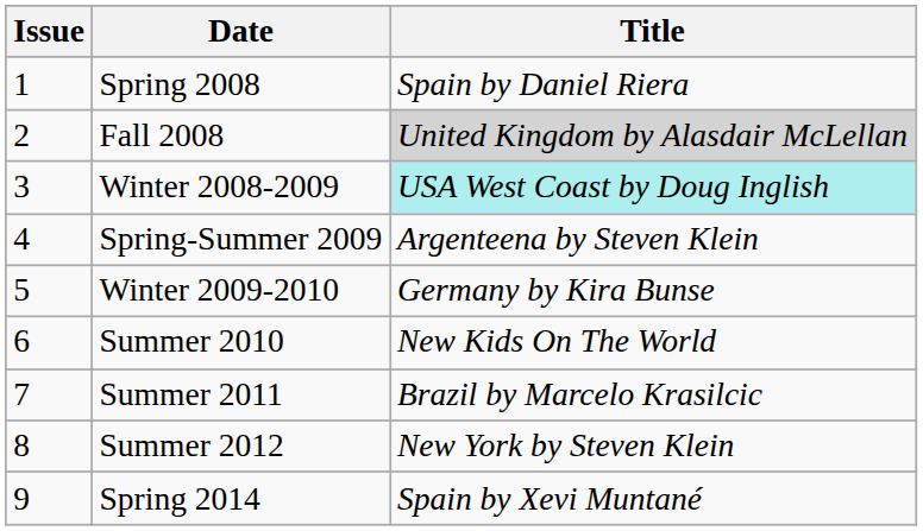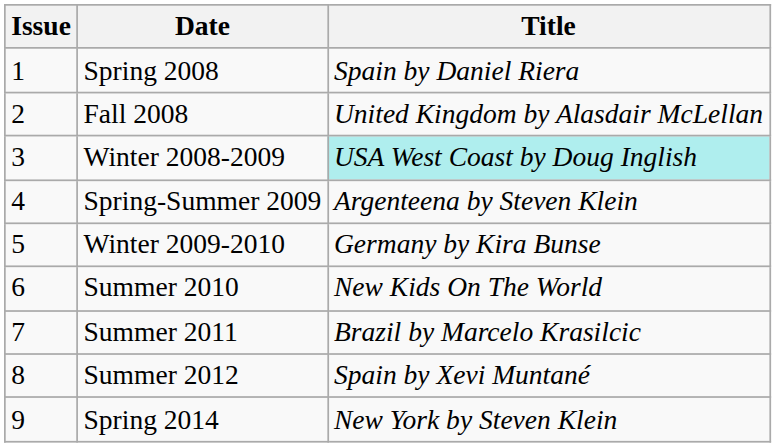Fall 2008 | Title: lightgrey background -> no background
Summer 2012 | Title: New York by Steven Klein -> Spain by Xevi Muntané
Spring 2014 | Title: Spain by Xevi Muntané -> New York by Steven Klein
